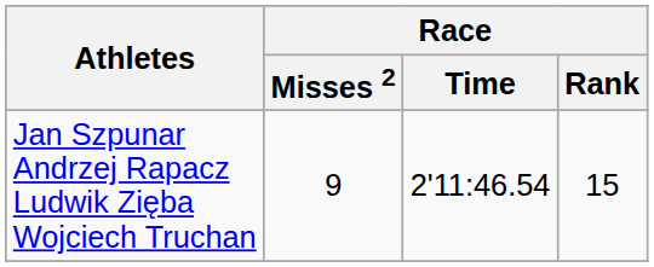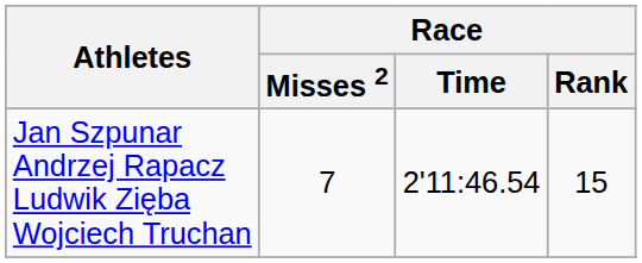Jan Szpunar Andrzej Rapacz Ludwik Zięba Wojciech Truchan | Race / Misses 2: 9 -> 7
